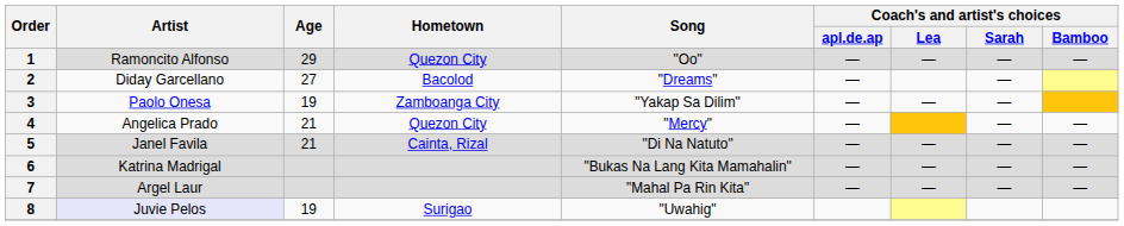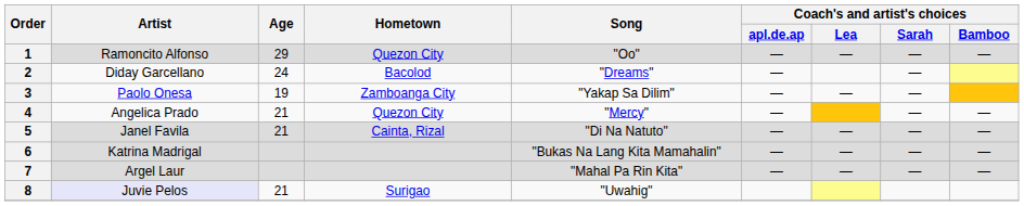2 | Age: 27 -> 24
8 | Age: 19 -> 21
